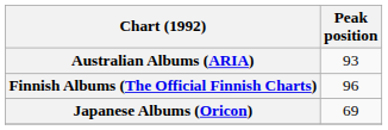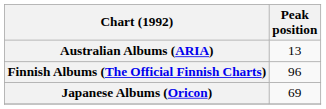Australian Albums (ARIA) | Peak position: 93 -> 13
